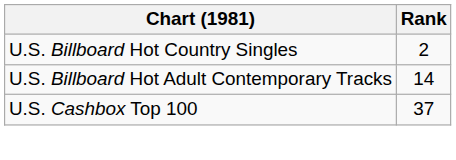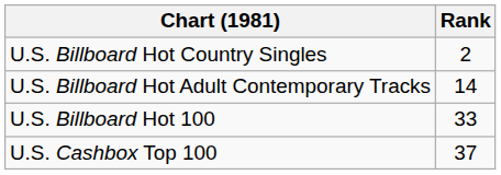+ row: U.S. Billboard Hot 100 | 33
